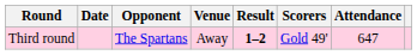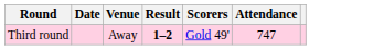- column: Opponent | The Spartans
Third round | Attendance: 647 -> 747
